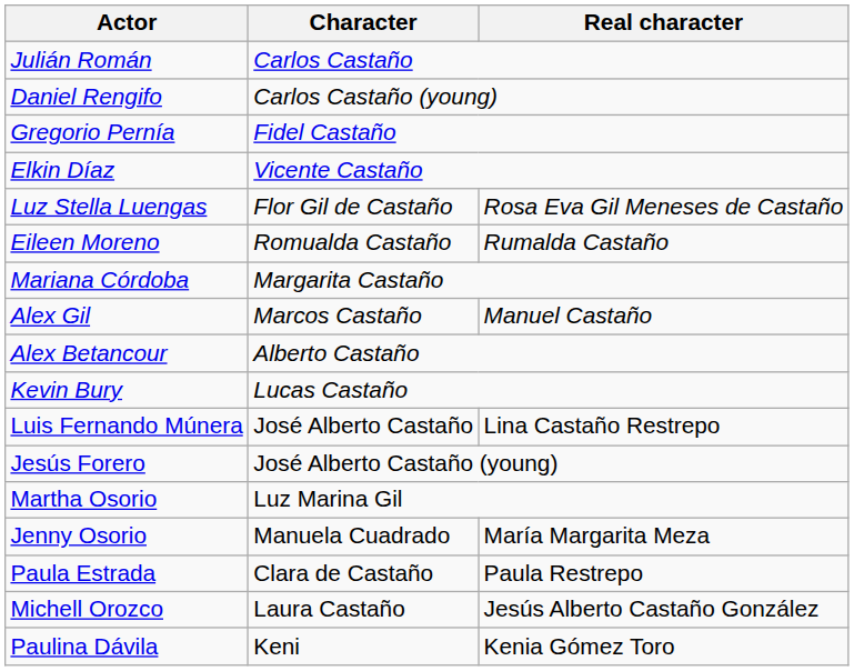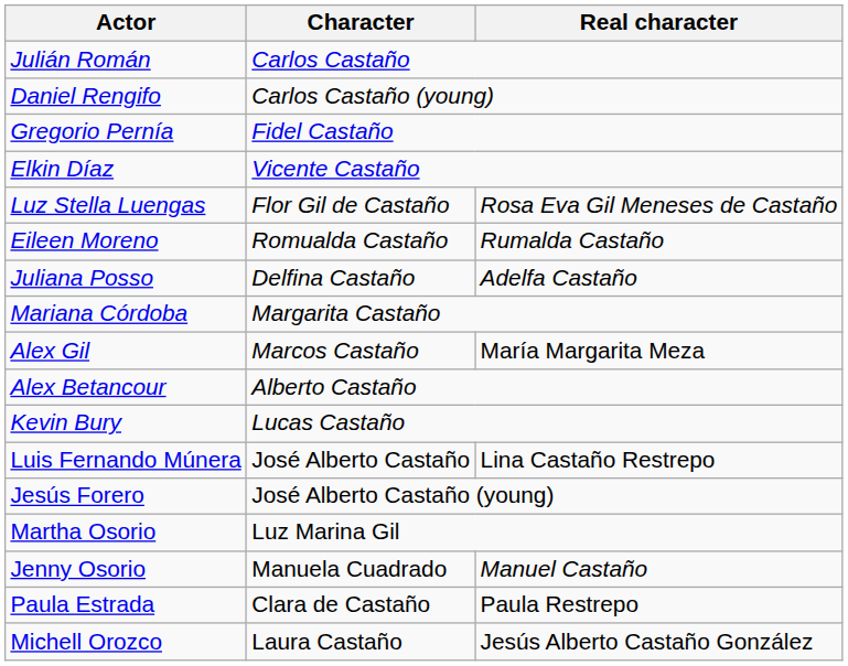+ row: Juliana Posso | Delfina Castaño | Adelfa Castaño
Alex Gil | Real character: Manuel Castaño -> María Margarita Meza
Jenny Osorio | Real character: María Margarita Meza -> Manuel Castaño
- row: Paulina Dávila | Keni | Kenia Gómez Toro
